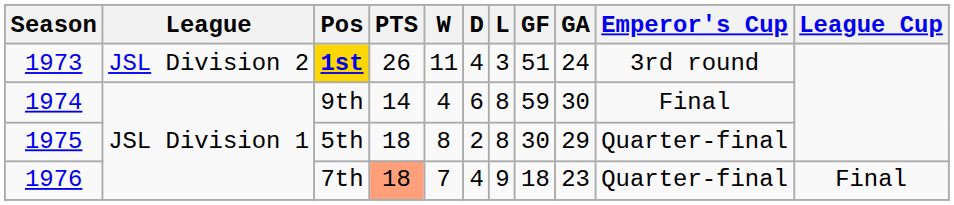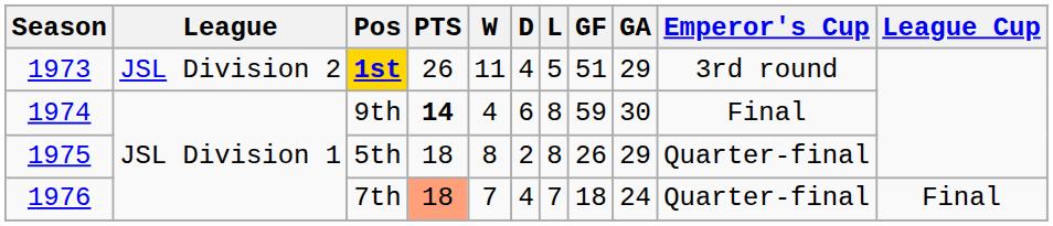1st | L: 3 -> 5
1st | GA: 24 -> 29
9th | PTS: normal -> bold
5th | GF: 30 -> 26
7th | L: 9 -> 7
7th | GA: 23 -> 24
